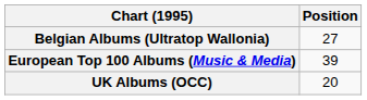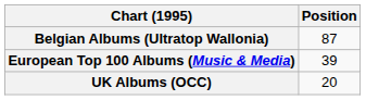Belgian Albums (Ultratop Wallonia) | Position: 27 -> 87
